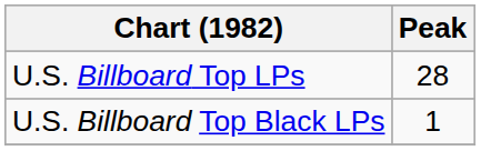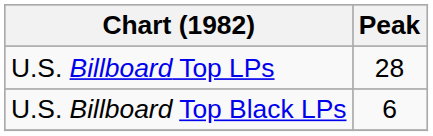U.S. Billboard Top Black LPs | Peak: 1 -> 6
